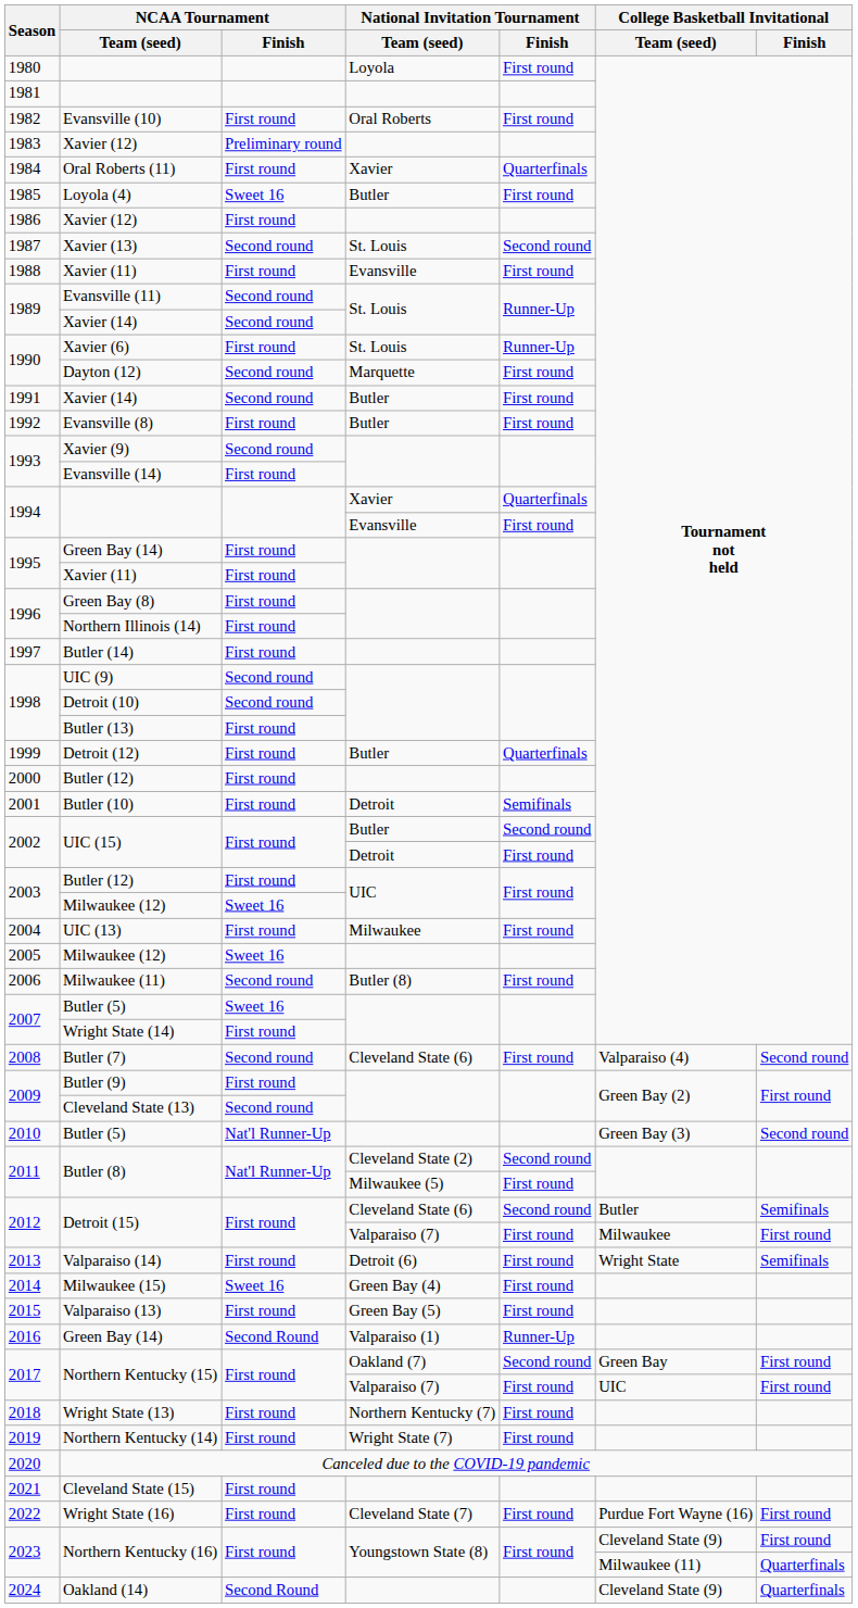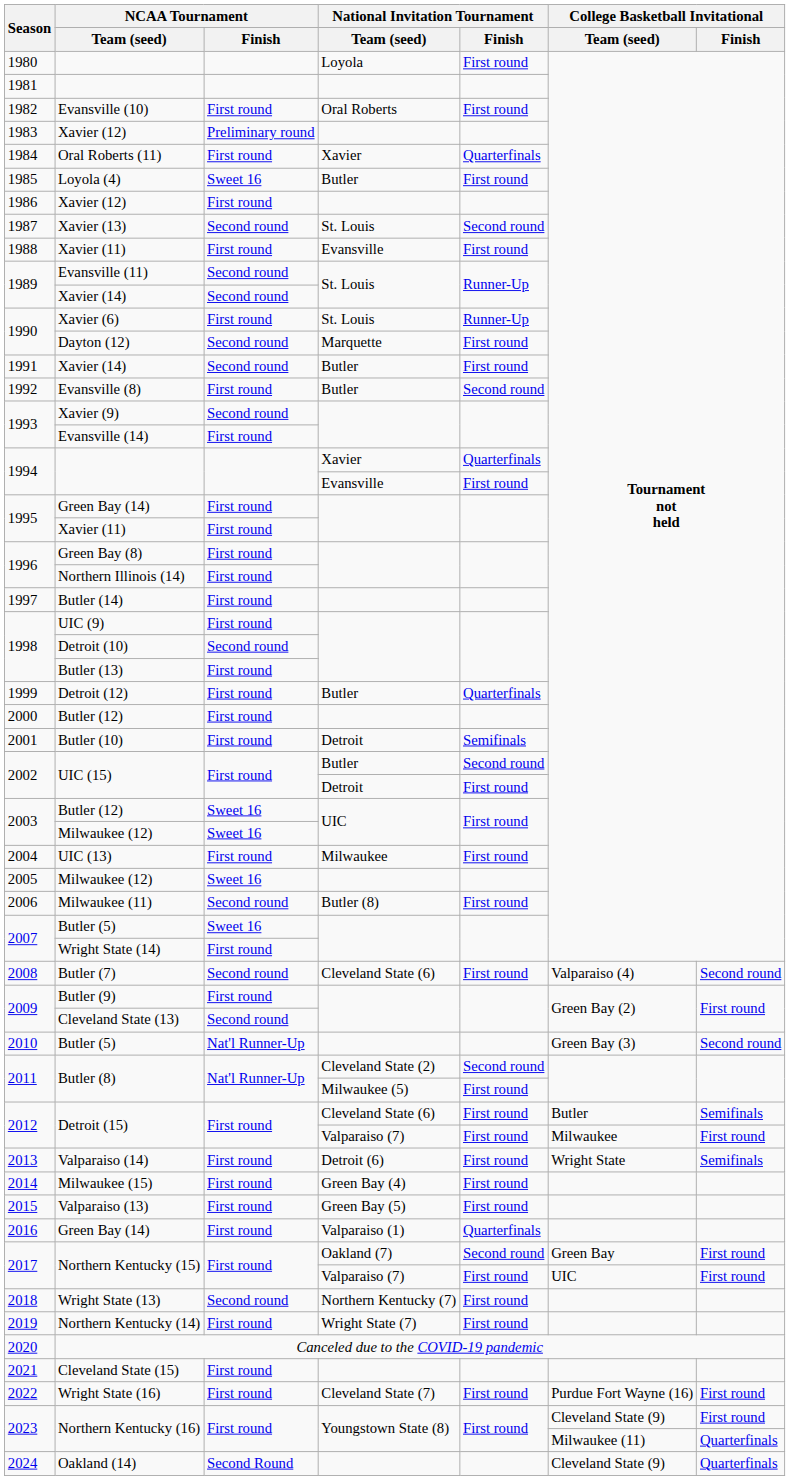Evansville (8) | National Invitation Tournament / Finish: First round -> Second round
UIC (9) | NCAA Tournament / Finish: Second round -> First round
Butler (12) / UIC | NCAA Tournament / Finish: First round -> Sweet 16
Detroit (15) / Cleveland State (6) | National Invitation Tournament / Finish: Second round -> First round
Milwaukee (15) | NCAA Tournament / Finish: Sweet 16 -> First round
Green Bay (14) / Valparaiso (1) | NCAA Tournament / Finish: Second Round -> First round
Green Bay (14) / Valparaiso (1) | National Invitation Tournament / Finish: Runner-Up -> Quarterfinals
Wright State (13) | NCAA Tournament / Finish: First round -> Second round
